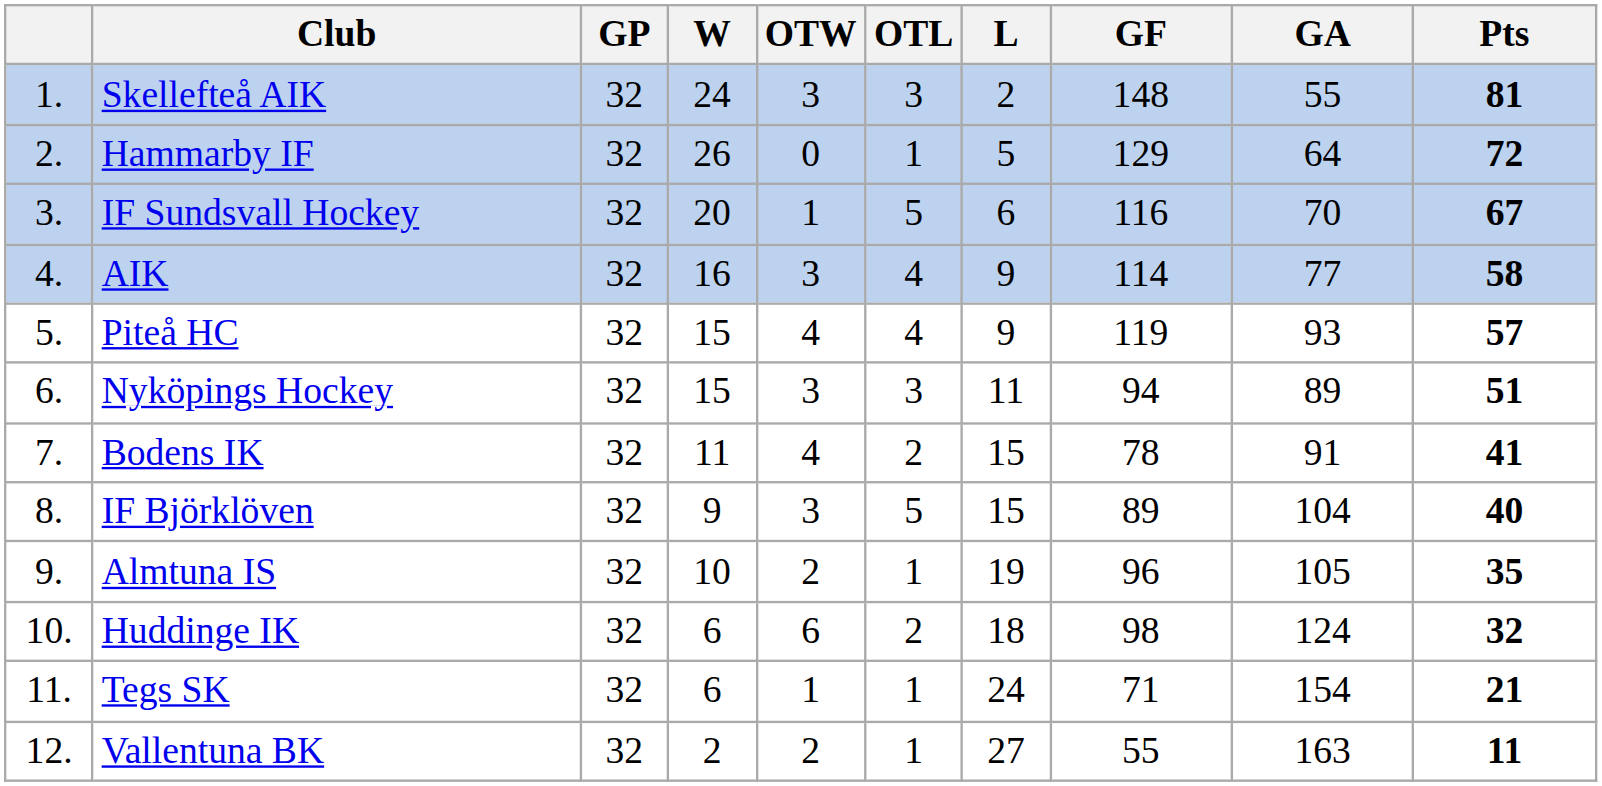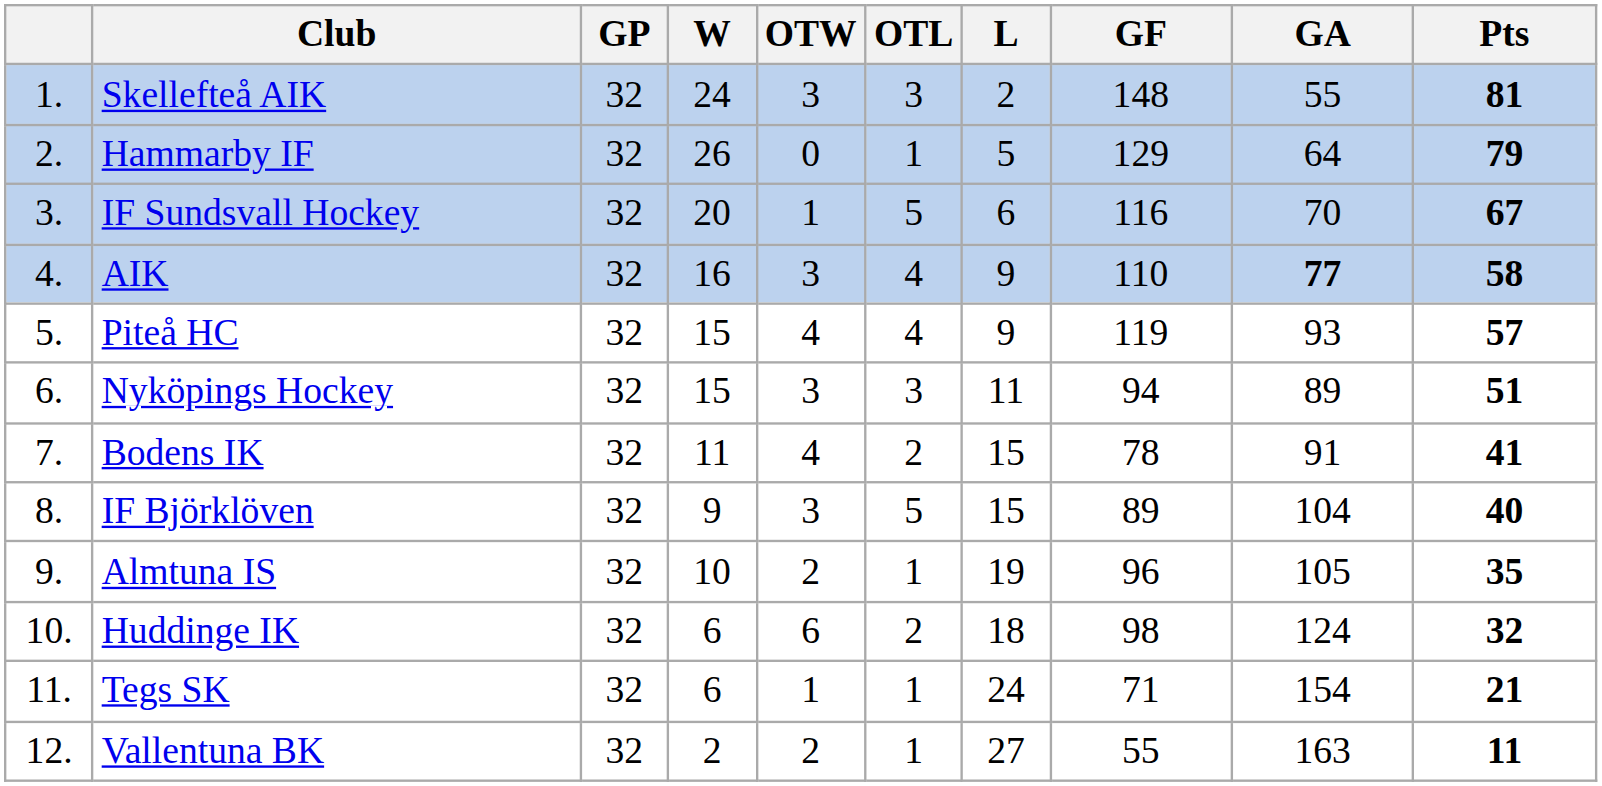Hammarby IF | Pts: 72 -> 79
AIK | GF: 114 -> 110
AIK | GA: normal -> bold
